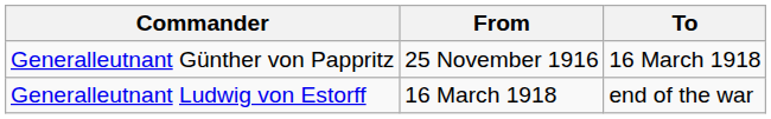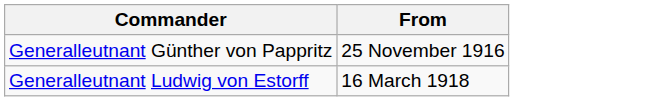- column: To | 16 March 1918 | end of the war
